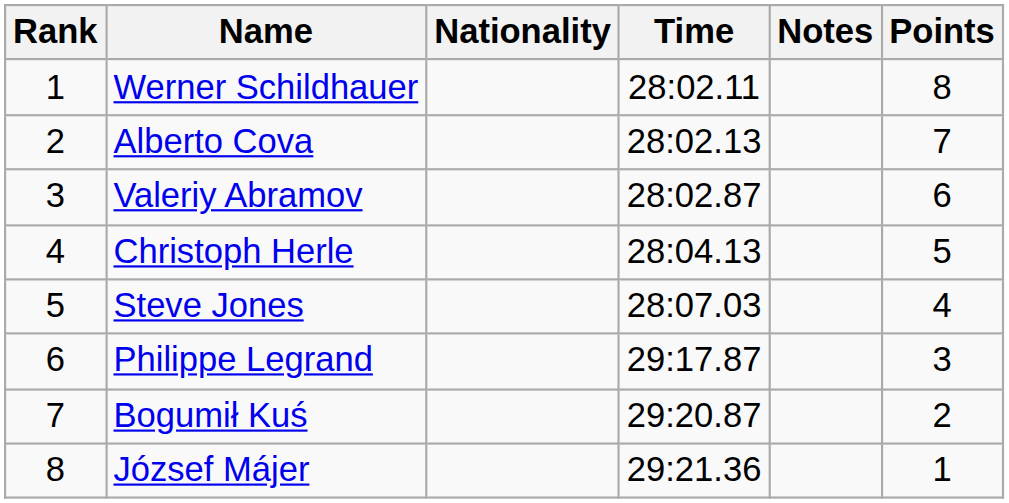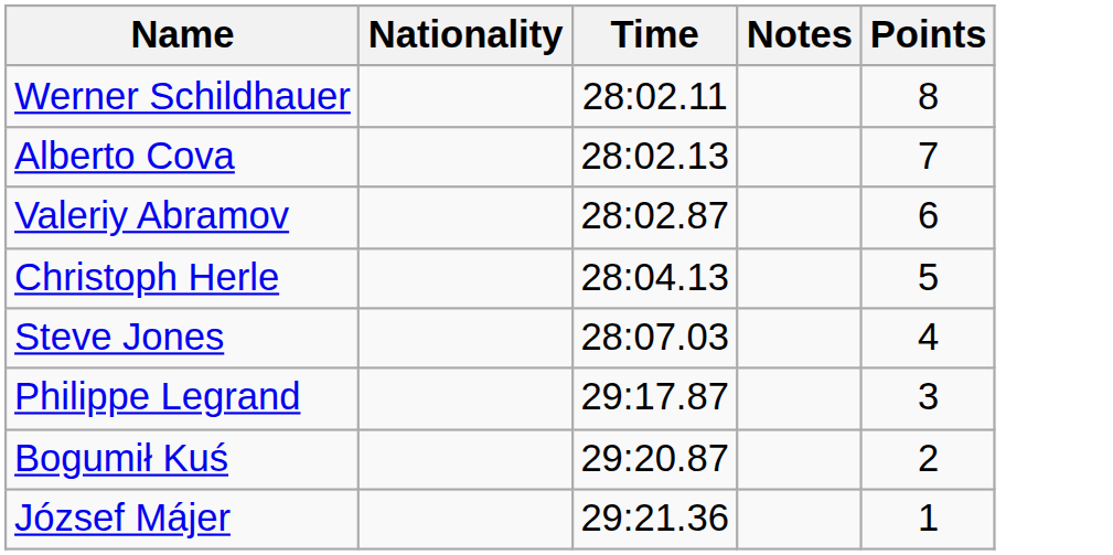- column: Rank | 1 | 2 | 3 | 4 | 5 | 6 | 7 | 8
